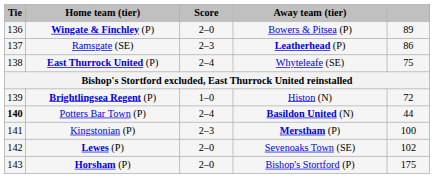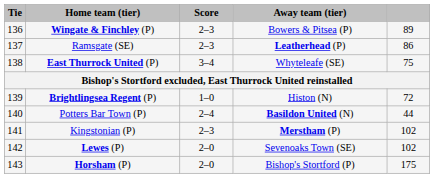Wingate & Finchley (P) | Score: 2–0 -> 2–3
East Thurrock United (P) | Score: 2–4 -> 3–4
Potters Bar Town (P) | Tie: bold -> normal
Kingstonian (P) | column 5: 100 -> 102
